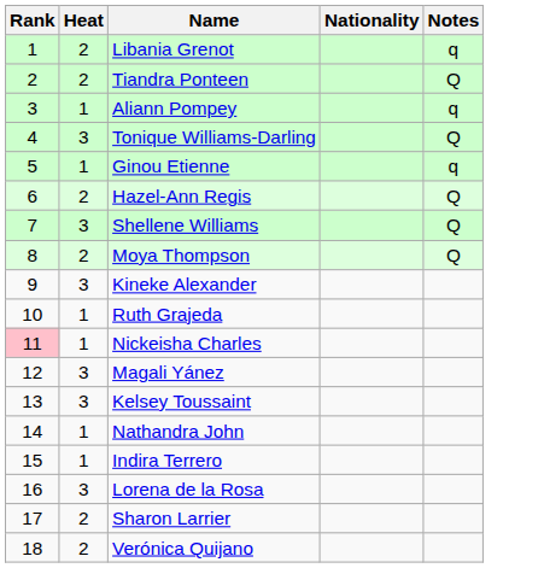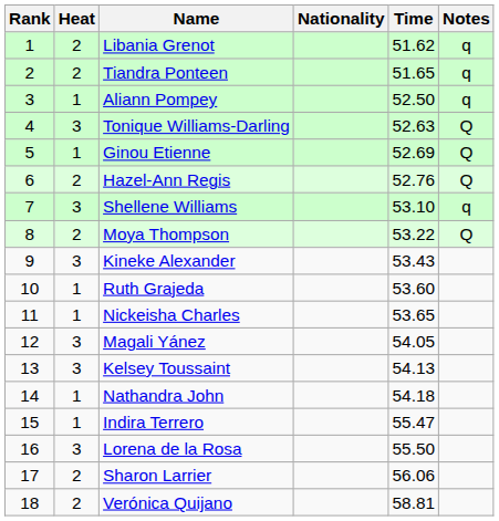+ column: Time | 51.62 | 51.65 | 52.50 | 52.63 | 52.69 | 52.76 | 53.10 | 53.22 | 53.43 | 53.60 | 53.65 | 54.05 | 54.13 | 54.18 | 55.47 | 55.50 | 56.06 | 58.81
Tiandra Ponteen | Notes: Q -> q
Ginou Etienne | Notes: q -> Q
Shellene Williams | Notes: Q -> q
Nickeisha Charles | Rank: pink background -> no background
